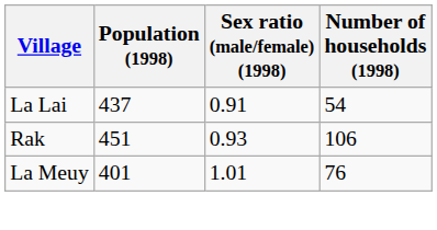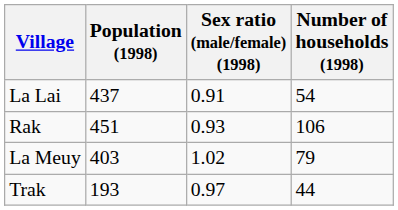La Meuy | Population (1998): 401 -> 403
La Meuy | Sex ratio (male/female) (1998): 1.01 -> 1.02
La Meuy | Number of households (1998): 76 -> 79
+ row: Trak | 193 | 0.97 | 44
